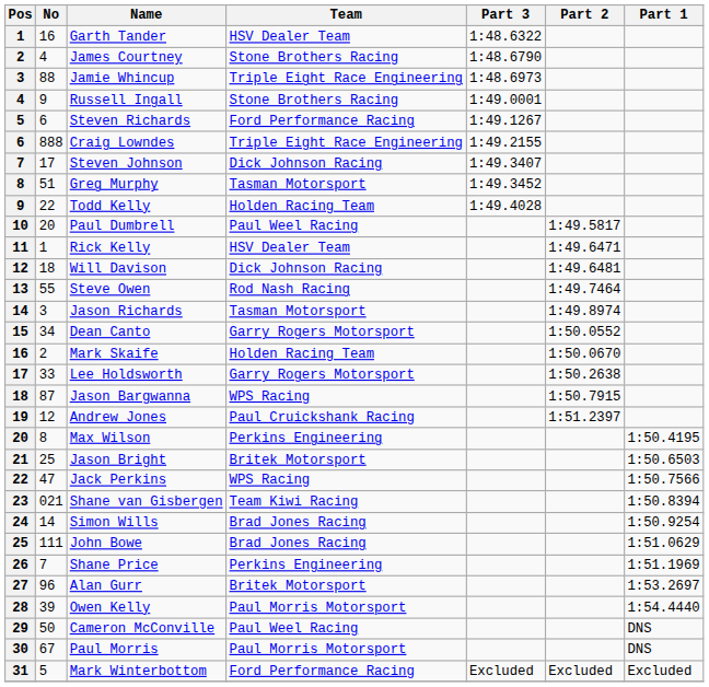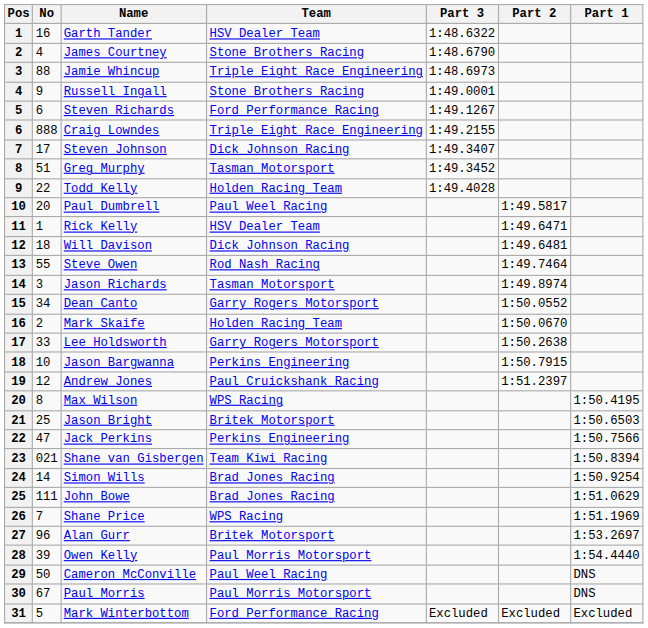Jason Bargwanna | No: 87 -> 10
Jason Bargwanna | Team: WPS Racing -> Perkins Engineering
Max Wilson | Team: Perkins Engineering -> WPS Racing
Jack Perkins | Team: WPS Racing -> Perkins Engineering
Shane Price | Team: Perkins Engineering -> WPS Racing
